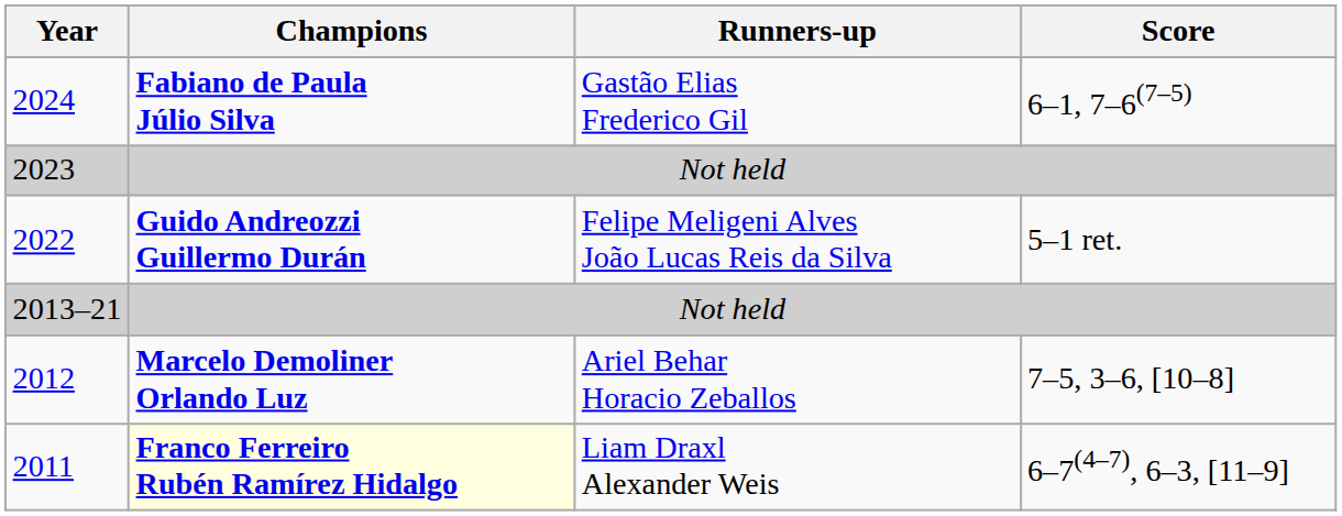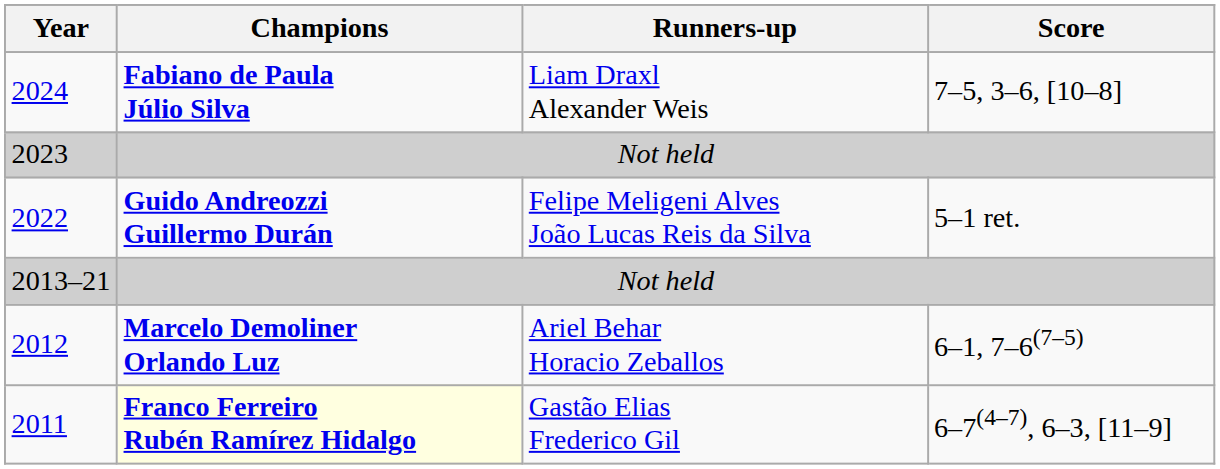2024 | Runners-up: Gastão Elias Frederico Gil -> Liam Draxl Alexander Weis
2024 | Score: 6–1, 7–6(7–5) -> 7–5, 3–6, [10–8]
2012 | Score: 7–5, 3–6, [10–8] -> 6–1, 7–6(7–5)
2011 | Runners-up: Liam Draxl Alexander Weis -> Gastão Elias Frederico Gil
